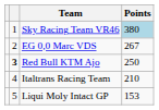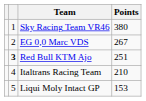Sky Racing Team VR46 | Points: lightblue background -> no background
Red Bull KTM Ajo | Points: 250 -> 251
